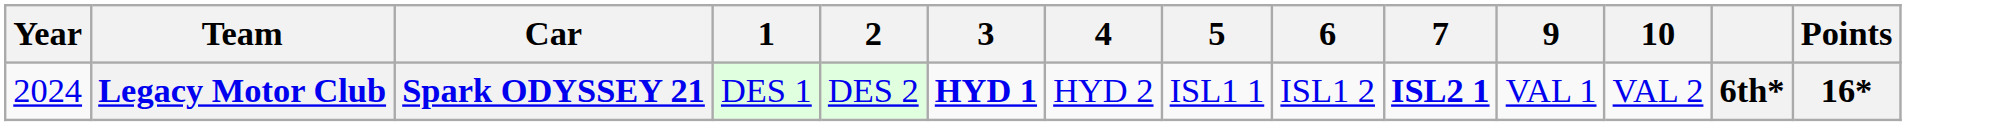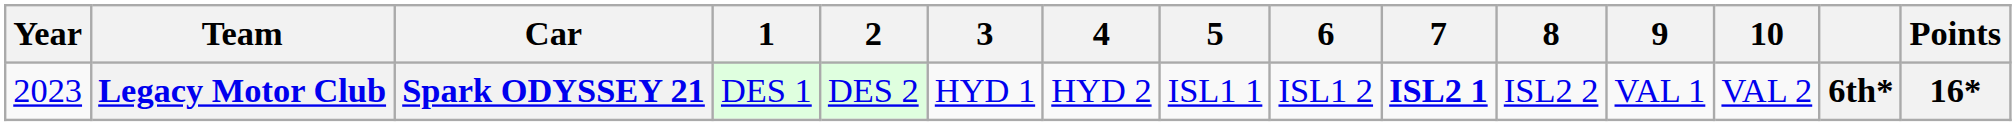+ column: 8 | ISL2 2
Legacy Motor Club | Year: 2024 -> 2023
Legacy Motor Club | 3: bold -> normal
